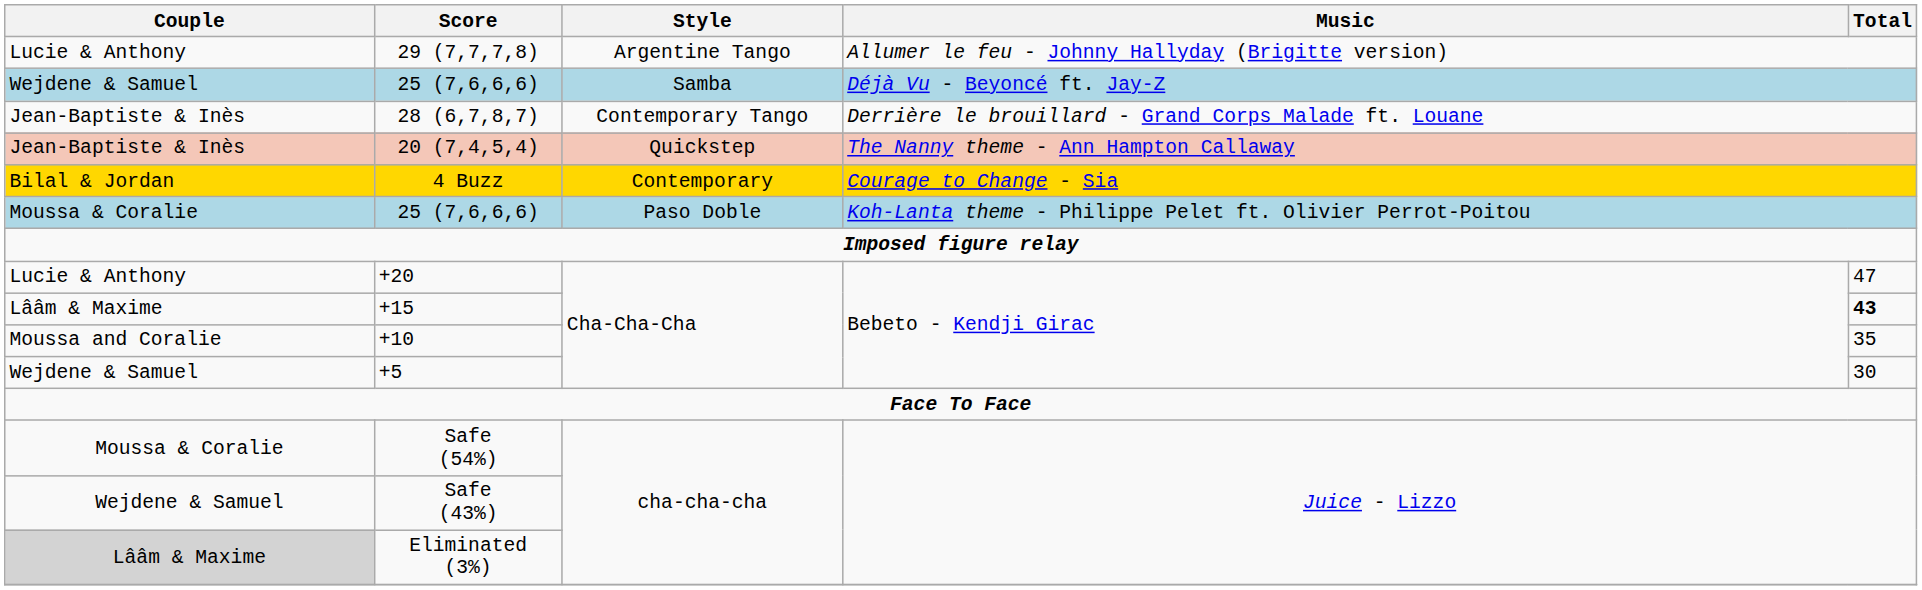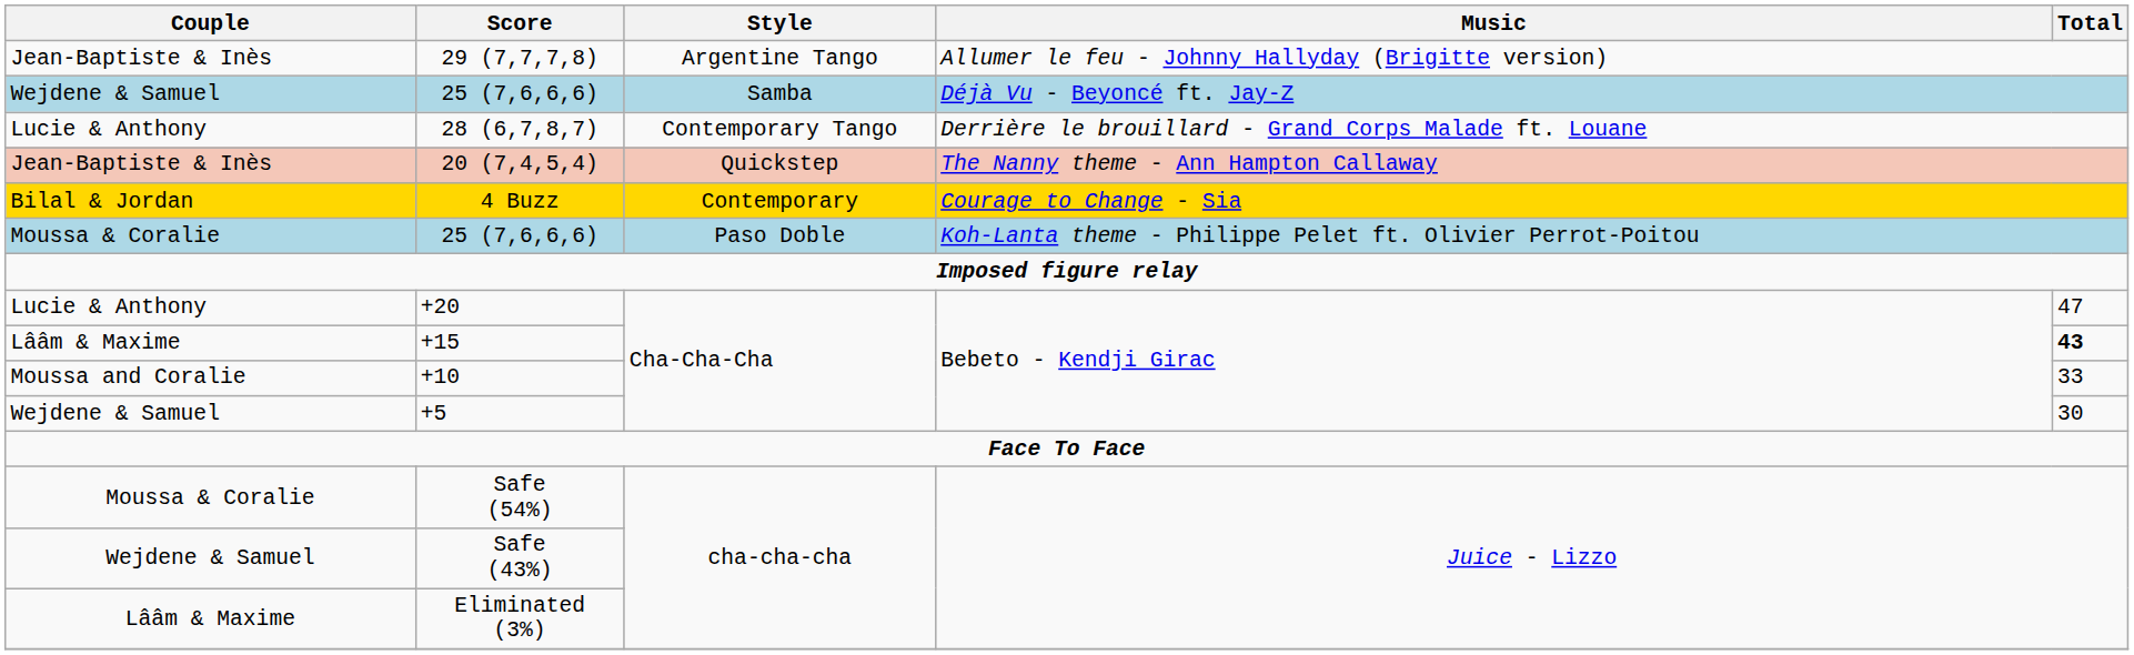29 (7,7,7,8) | Couple: Lucie & Anthony -> Jean-Baptiste & Inès
28 (6,7,8,7) | Couple: Jean-Baptiste & Inès -> Lucie & Anthony
+10 | Total: 35 -> 33
Eliminated (3%) | Couple: lightgrey background -> no background
